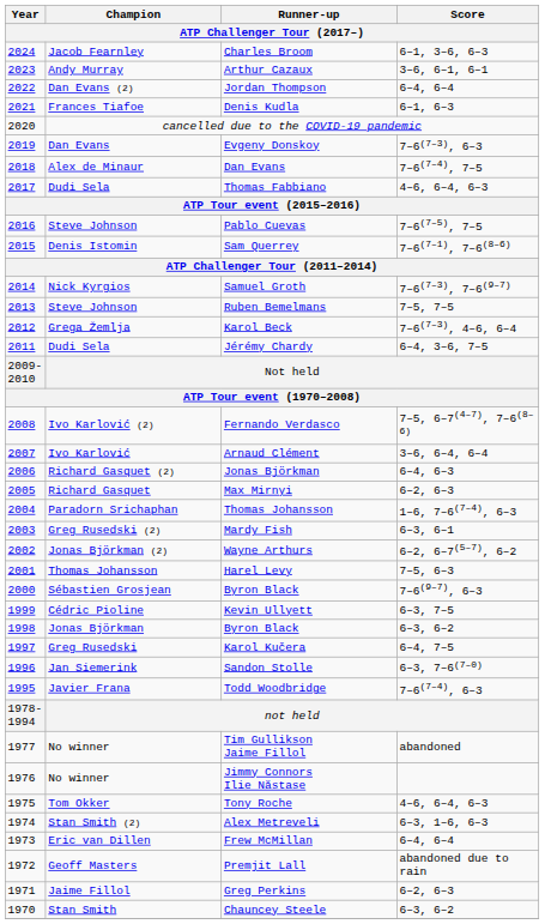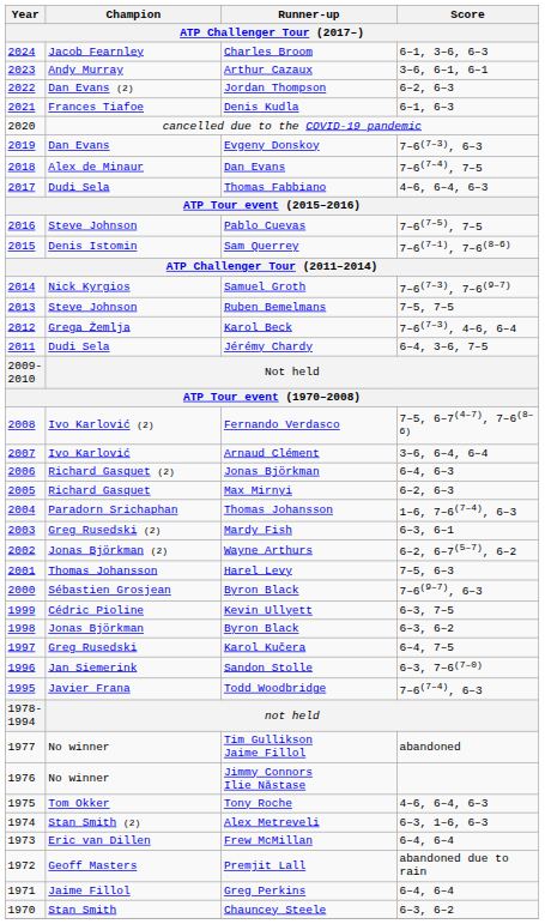Jordan Thompson | Score: 6–4, 6–4 -> 6–2, 6–3
Greg Perkins | Score: 6–2, 6–3 -> 6–4, 6–4
